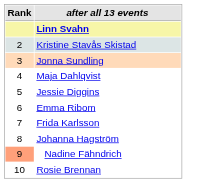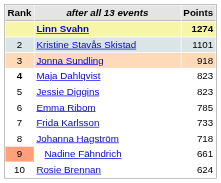+ column: Points | 1274 | 1101 | 918 | 823 | 823 | 785 | 733 | 718 | 661 | 624
Maja Dahlqvist | Rank: normal -> bold
